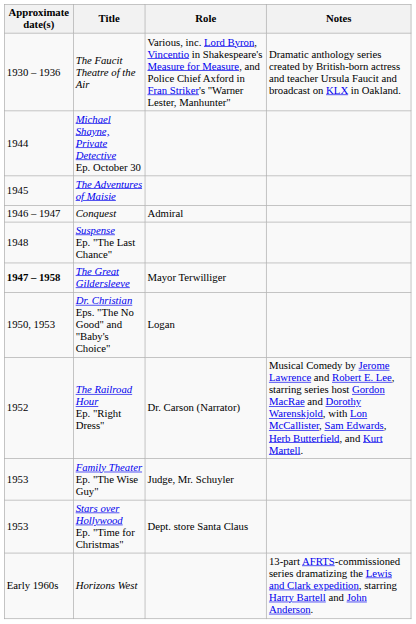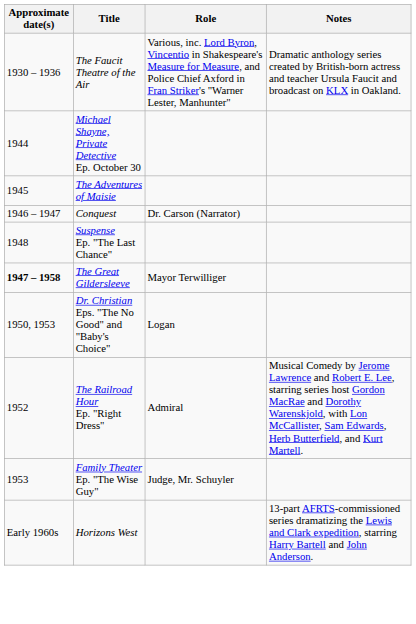Conquest | Role: Admiral -> Dr. Carson (Narrator)
The Railroad Hour Ep. "Right Dress" | Role: Dr. Carson (Narrator) -> Admiral
- row: 1953 | Stars over Hollywood Ep. "Time for Christmas" | Dept. store Santa Claus
